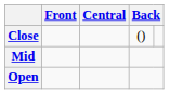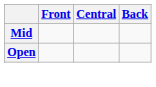- row: Close | ()
